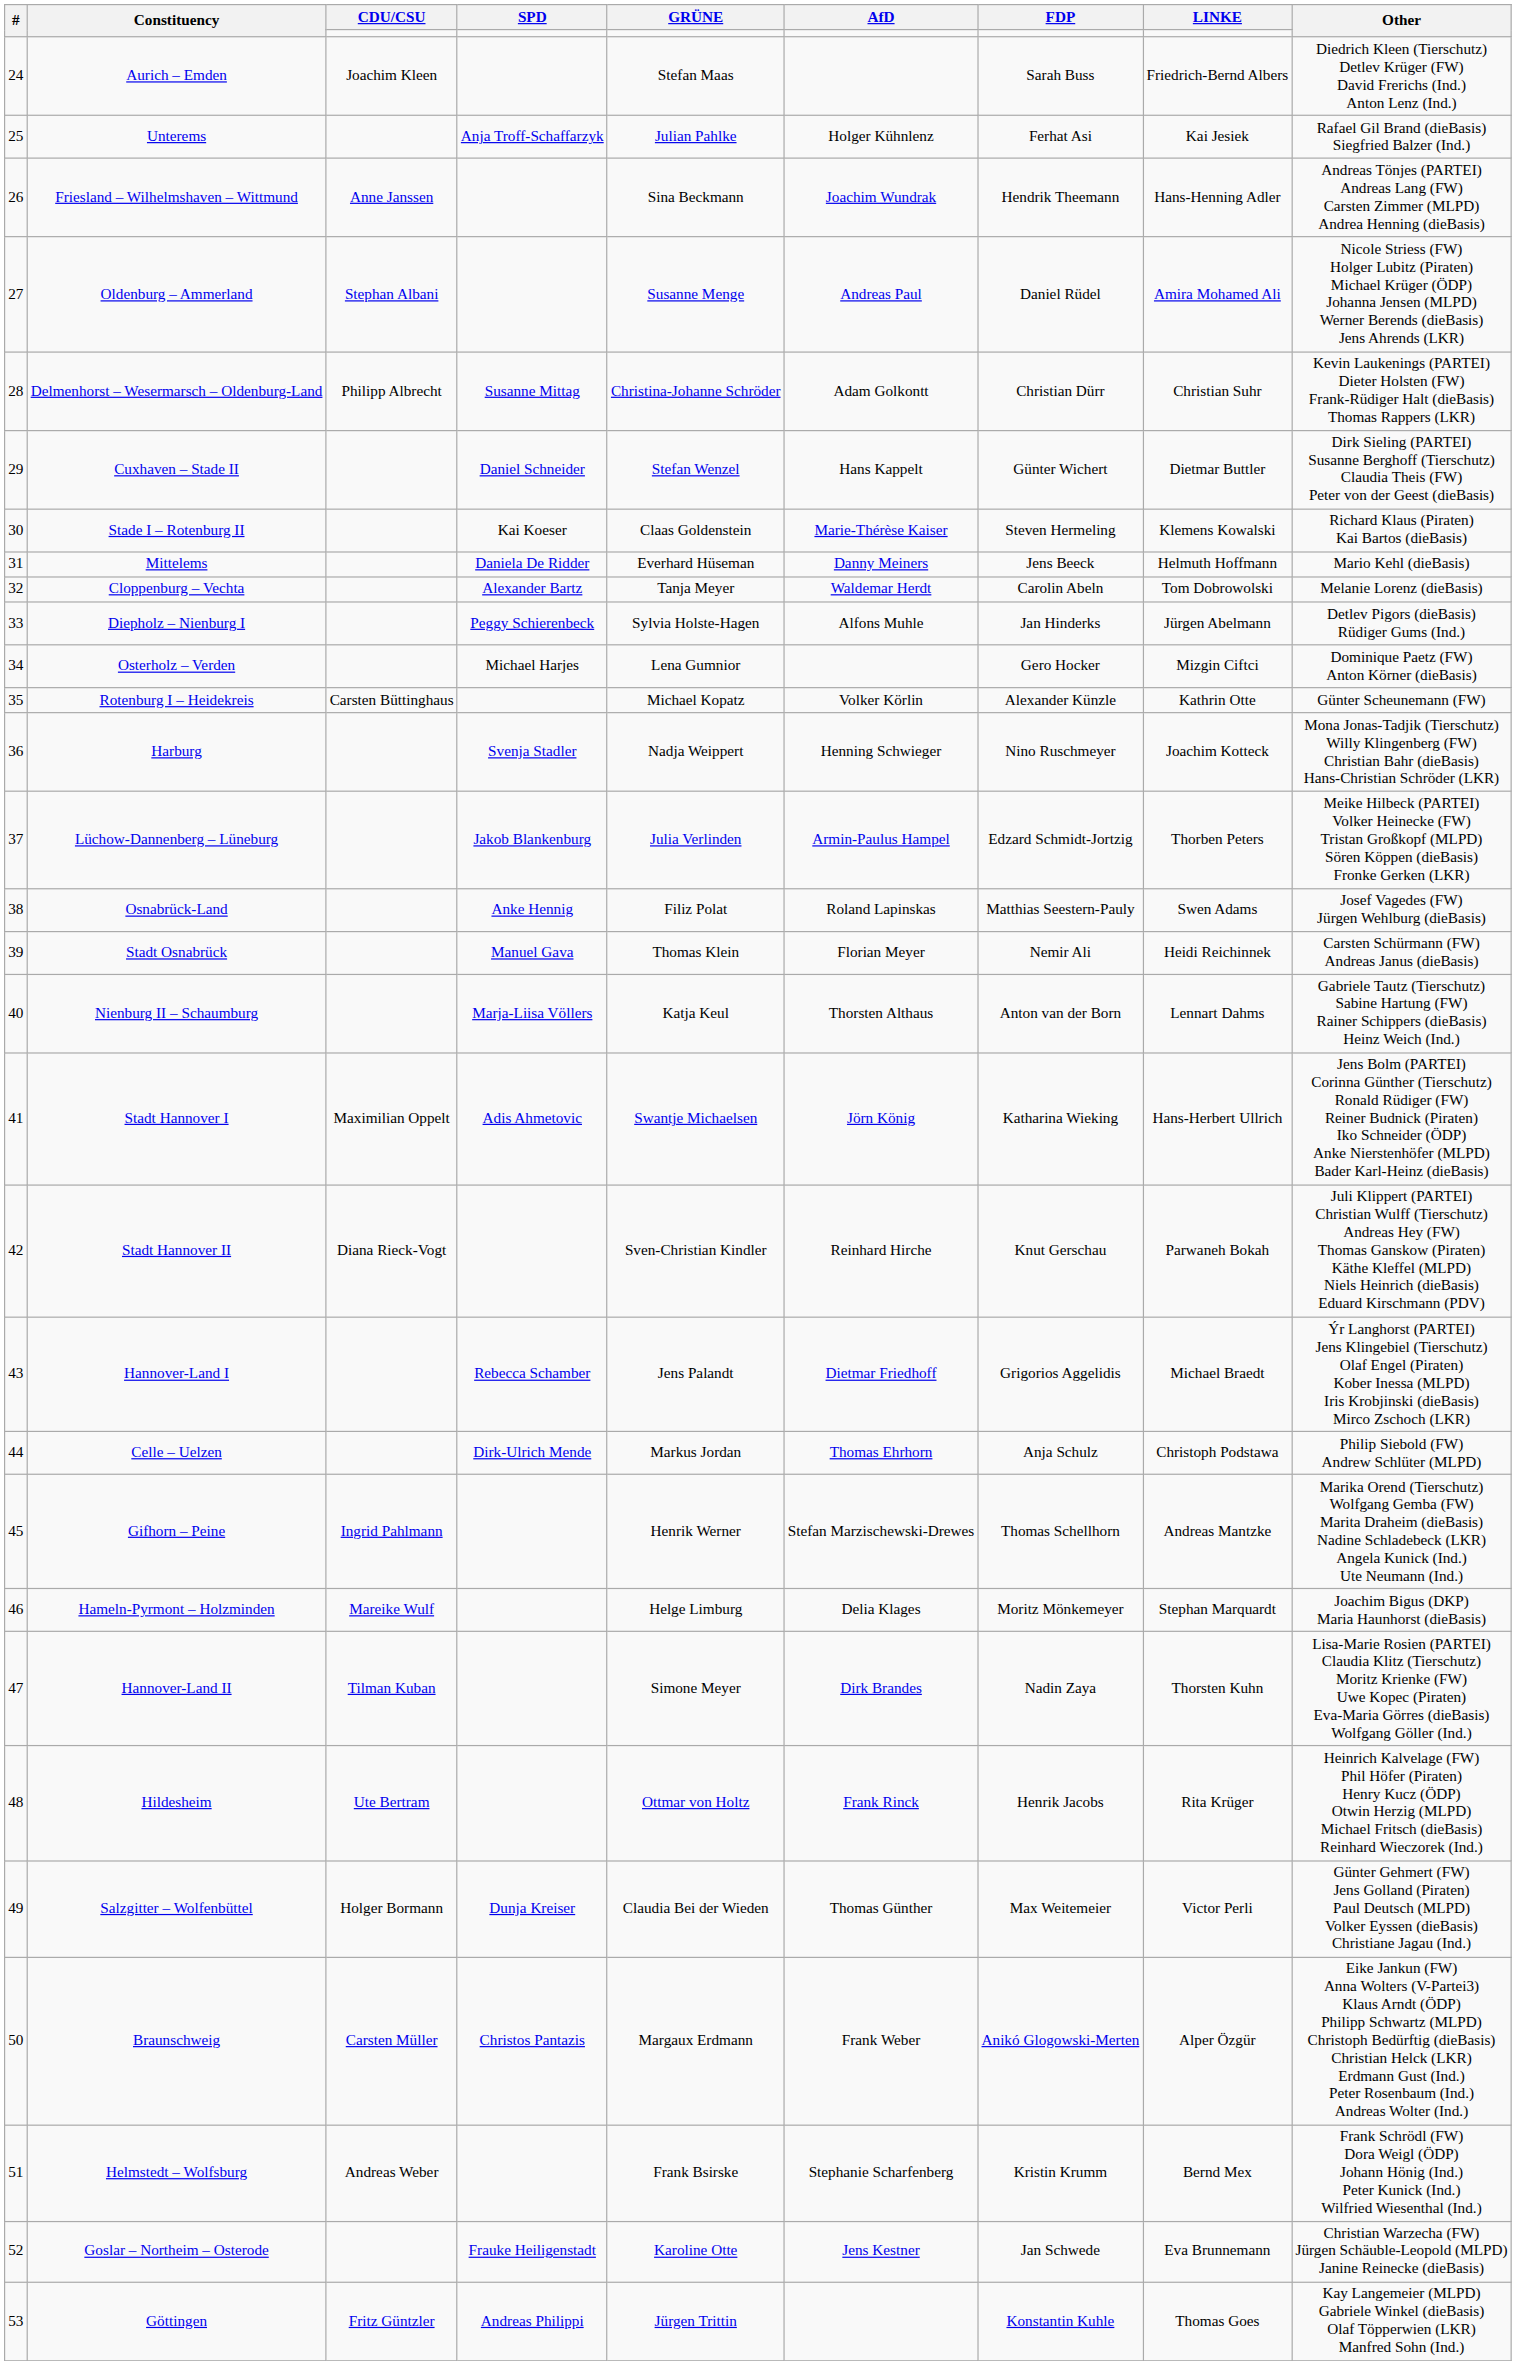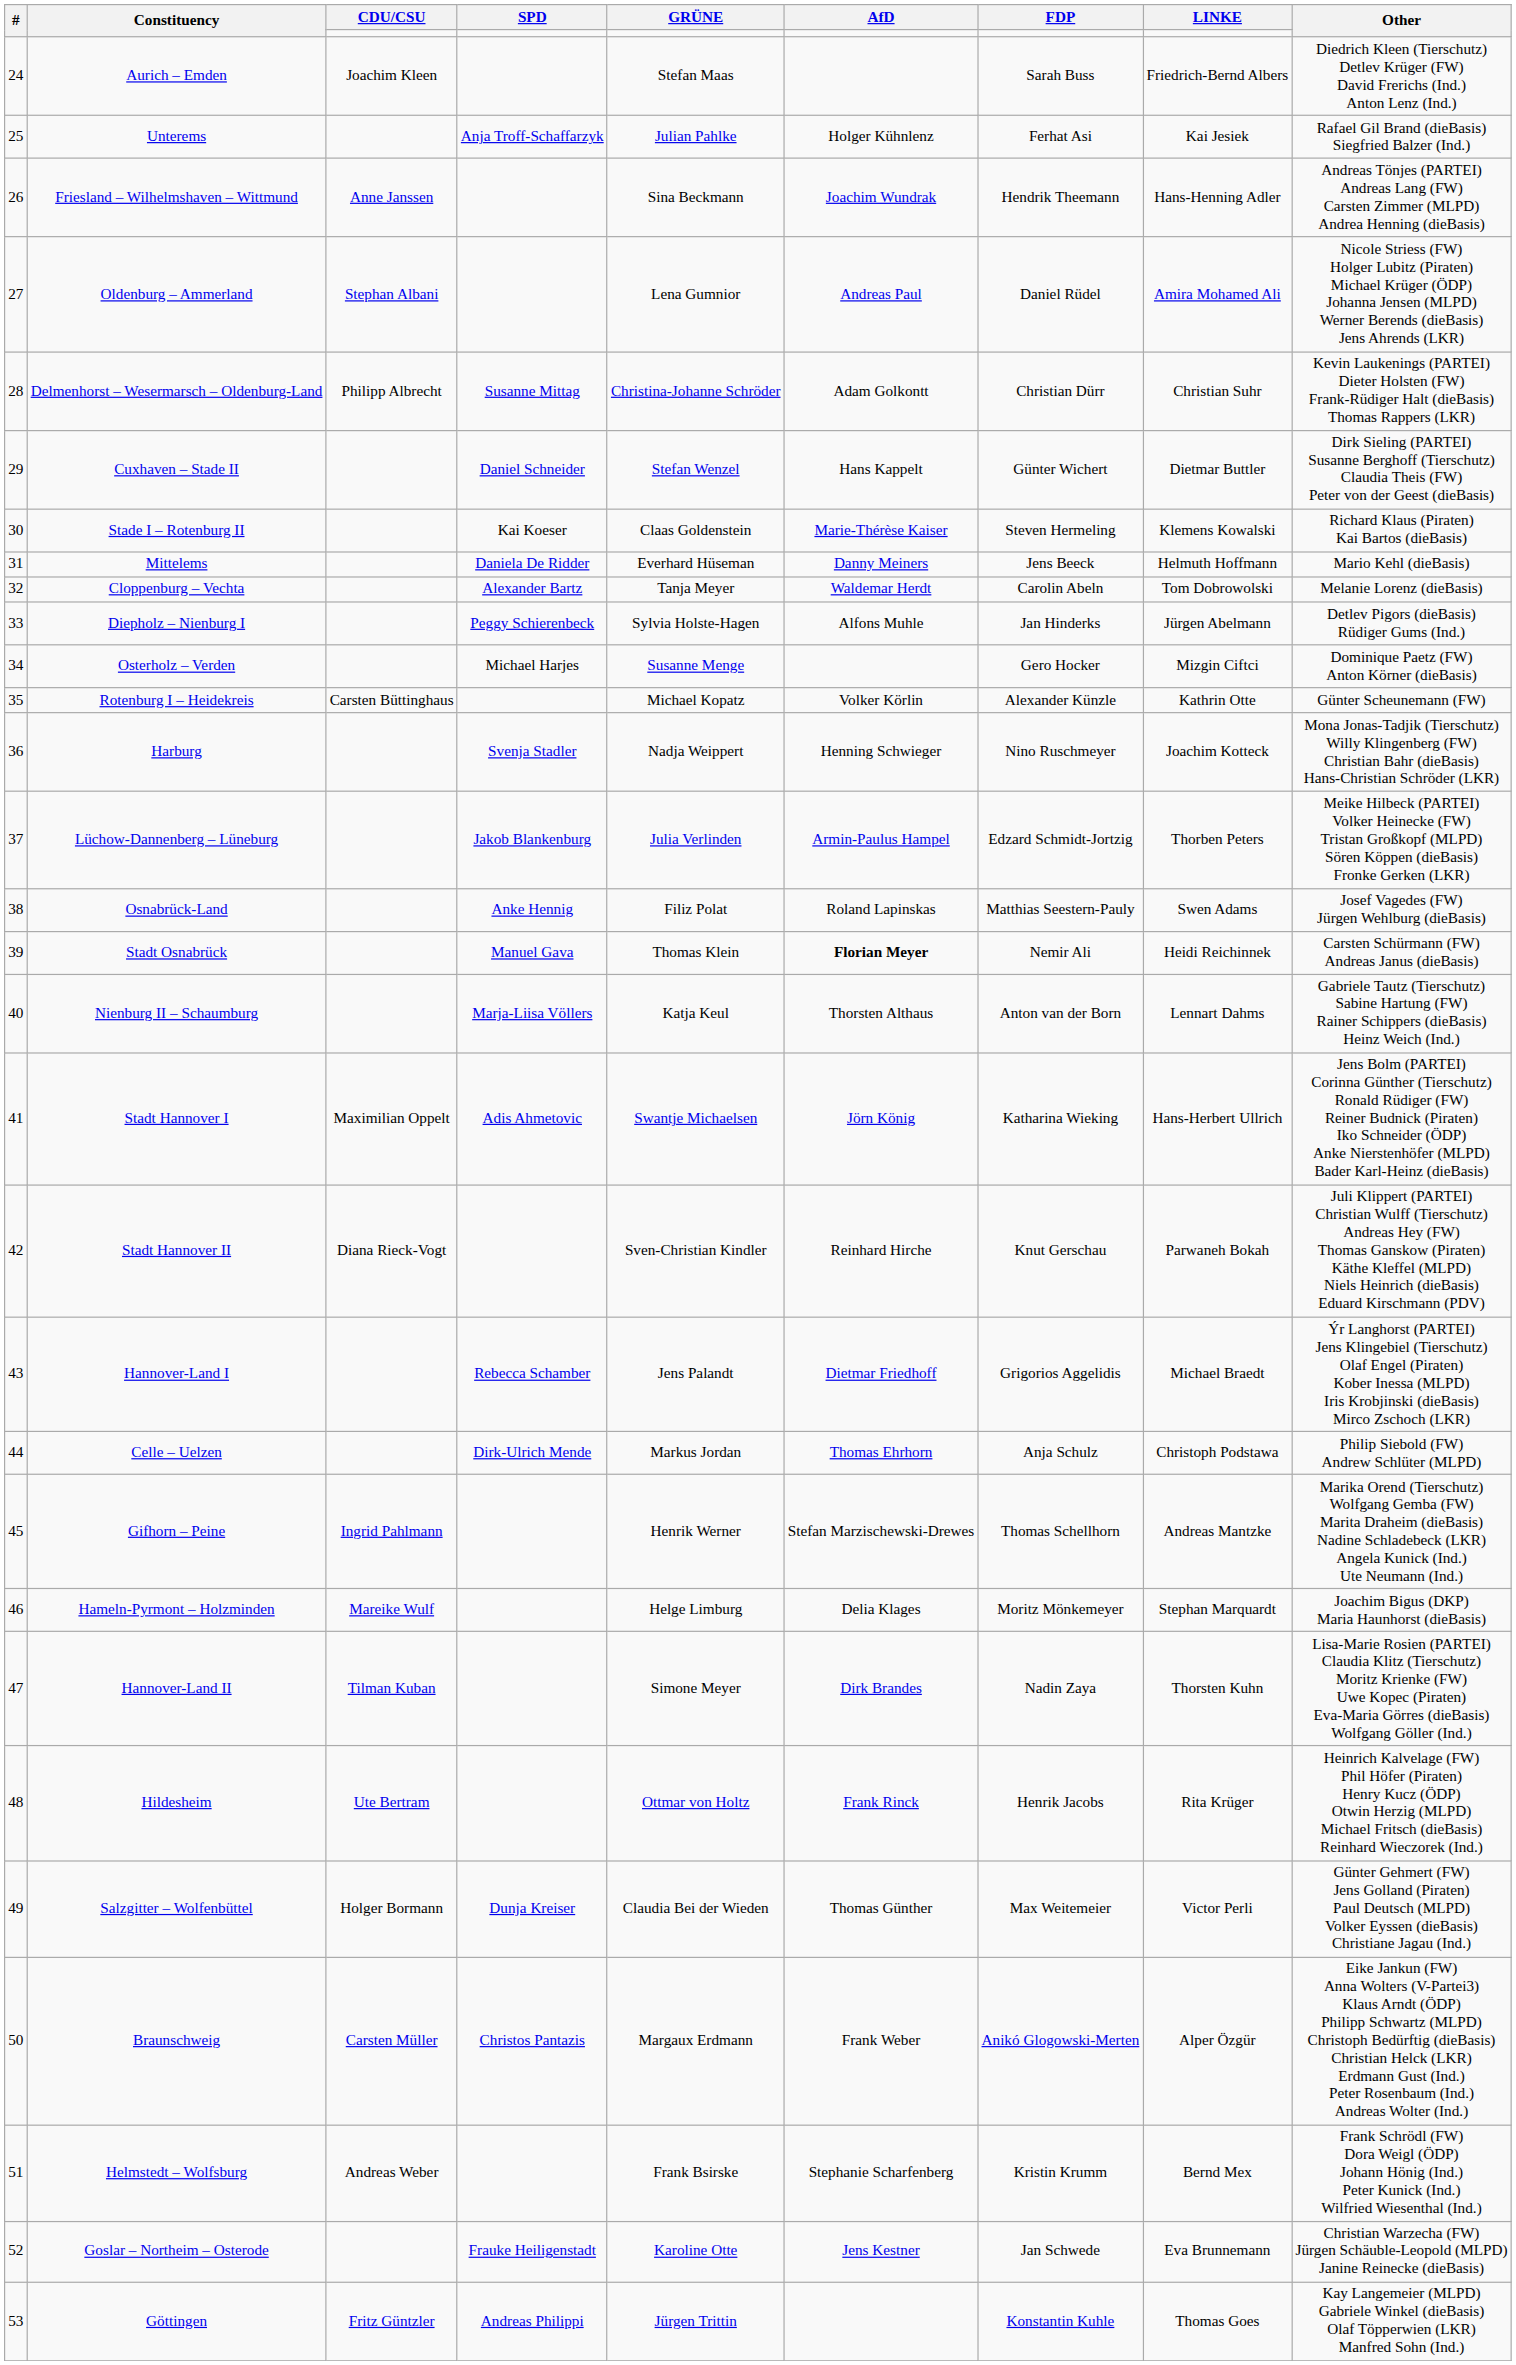Oldenburg – Ammerland | GRÜNE: Susanne Menge -> Lena Gumnior
Osterholz – Verden | GRÜNE: Lena Gumnior -> Susanne Menge
Stadt Osnabrück | AfD: normal -> bold
